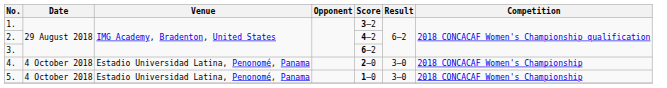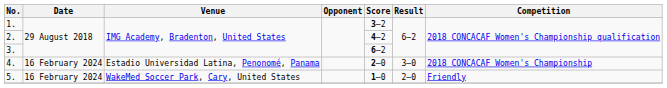4. | Date: 4 October 2018 -> 16 February 2024
5. | Date: 4 October 2018 -> 16 February 2024
5. | Venue: Estadio Universidad Latina, Penonomé, Panama -> WakeMed Soccer Park, Cary, United States
5. | Result: 3–0 -> 2–0
5. | Competition: 2018 CONCACAF Women's Championship -> Friendly
